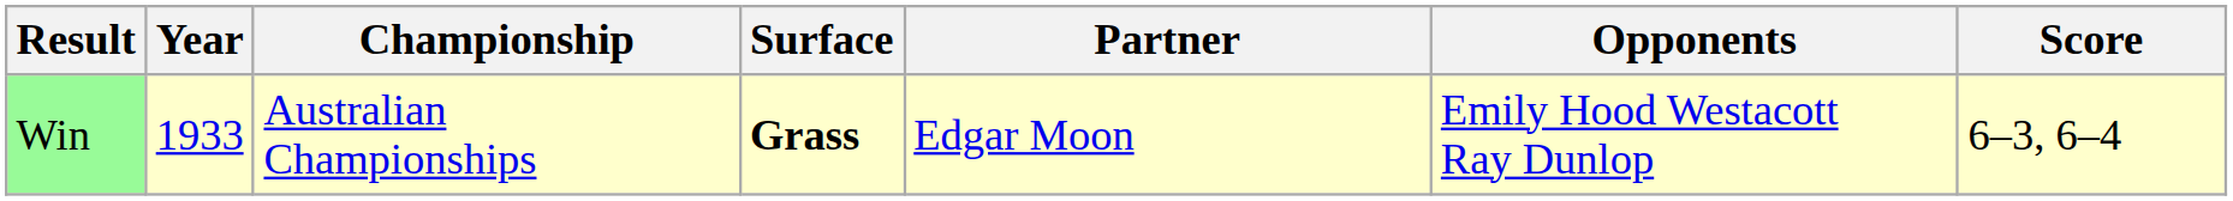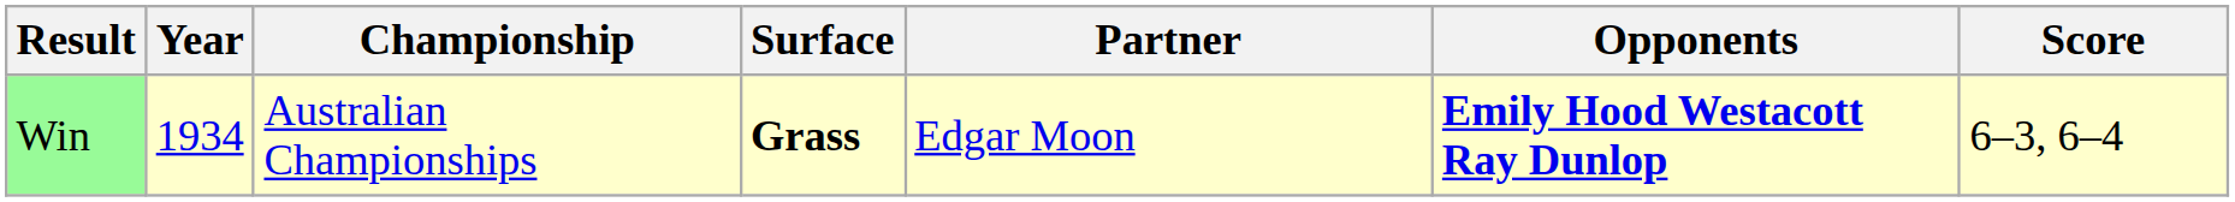Win | Year: 1933 -> 1934
Win | Opponents: normal -> bold
